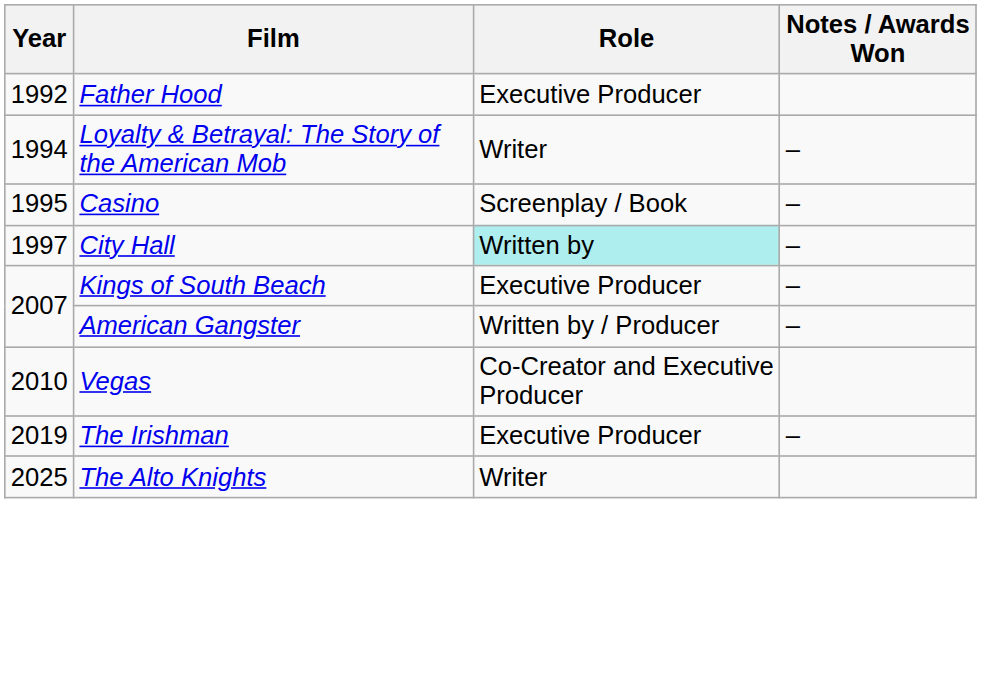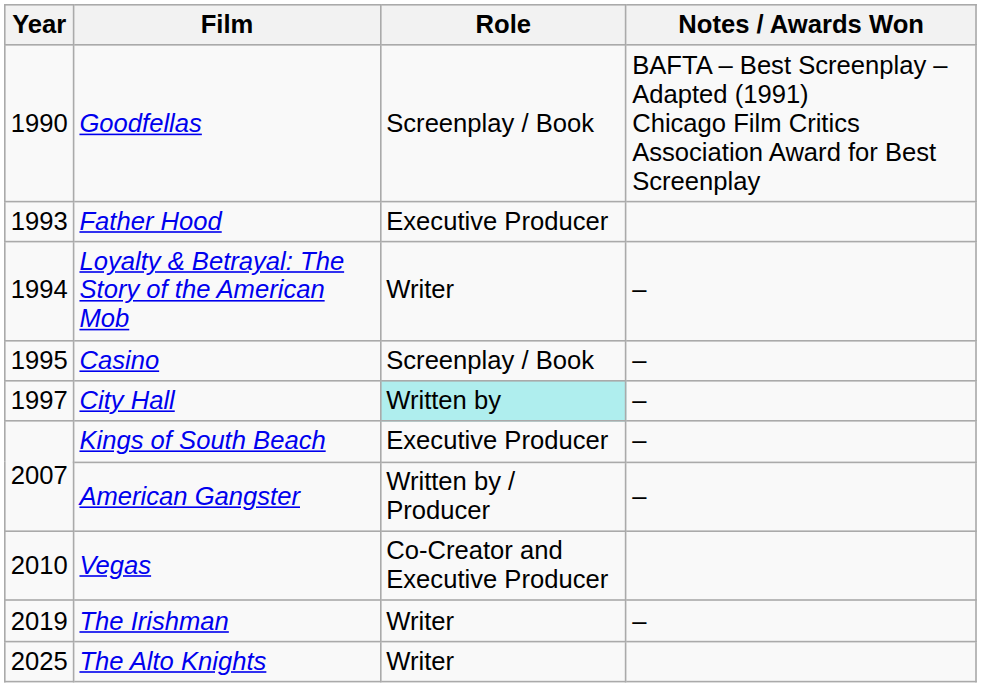+ row: 1990 | Goodfellas | Screenplay / Book | BAFTA – Best Screenplay – Adapted (1991) Chicago Film Critics Association Award for Best Screenplay
Father Hood | Year: 1992 -> 1993
The Irishman | Role: Executive Producer -> Writer
